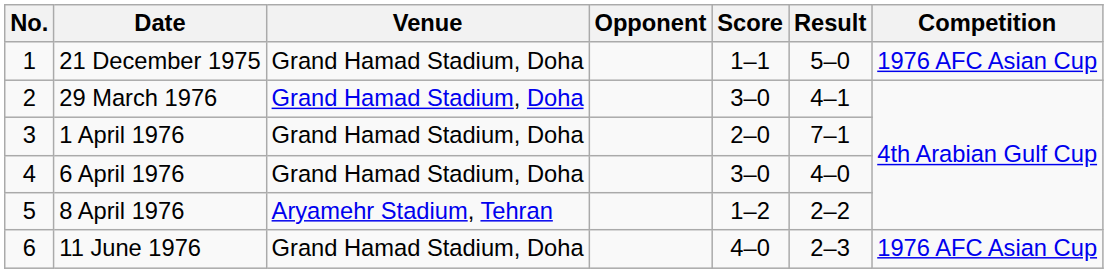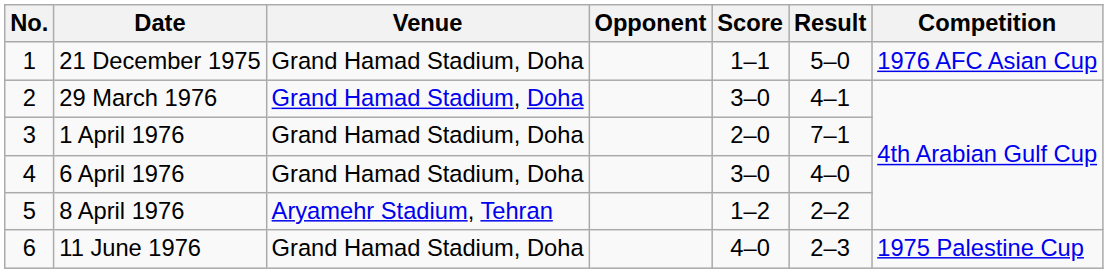11 June 1976 | Competition: 1976 AFC Asian Cup -> 1975 Palestine Cup
